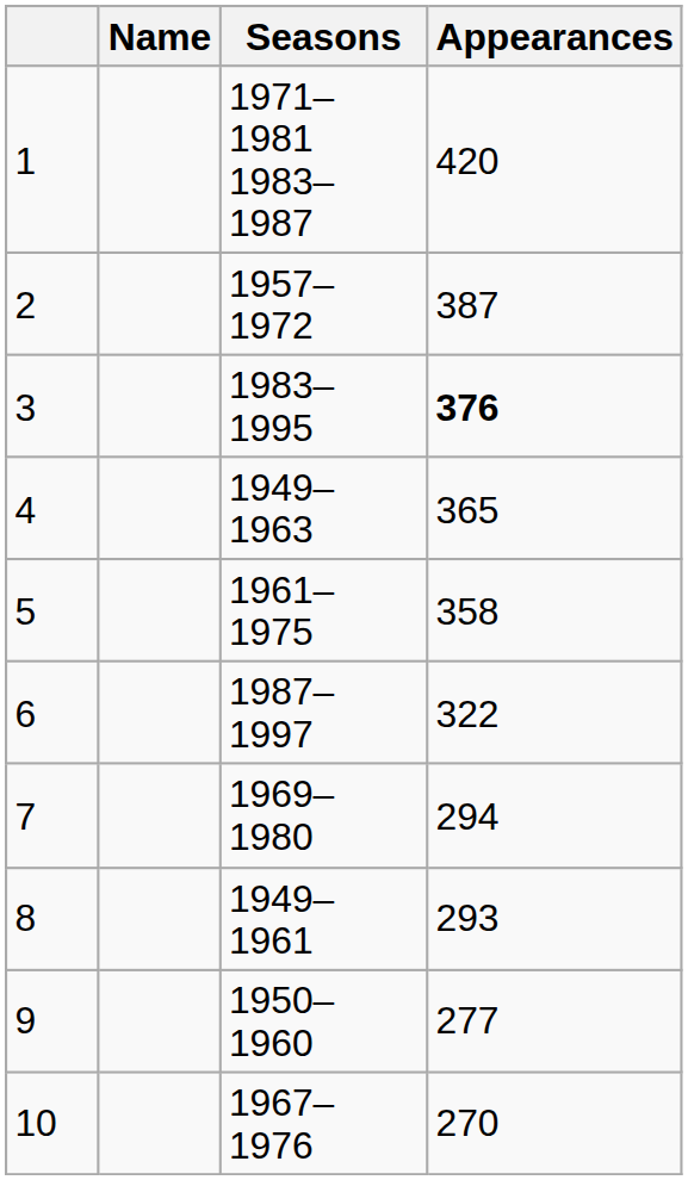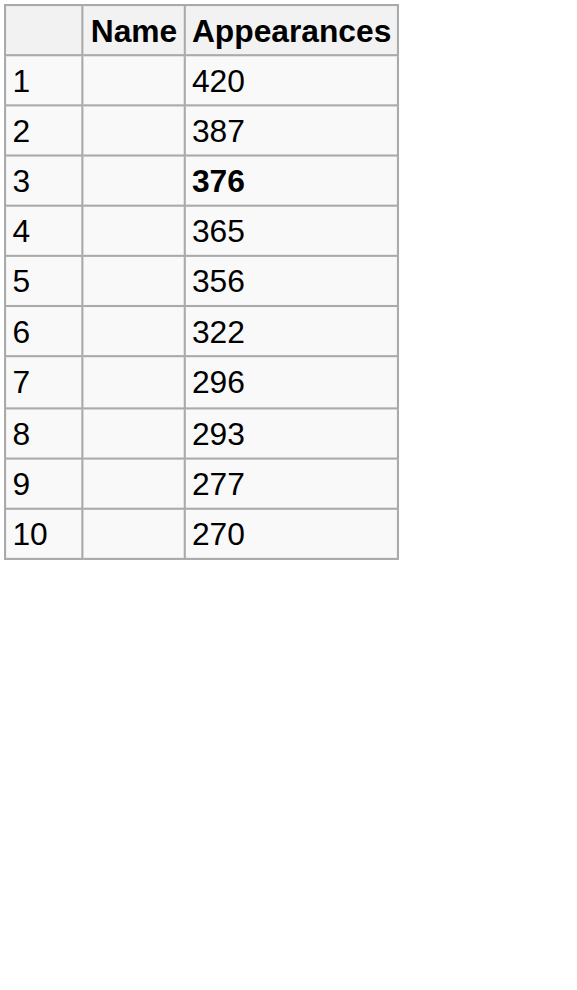- column: Seasons | 1971–1981 1983–1987 | 1957–1972 | 1983–1995 | 1949–1963 | 1961–1975 | 1987–1997 | 1969–1980 | 1949–1961 | 1950–1960 | 1967–1976
5 | Appearances: 358 -> 356
7 | Appearances: 294 -> 296
